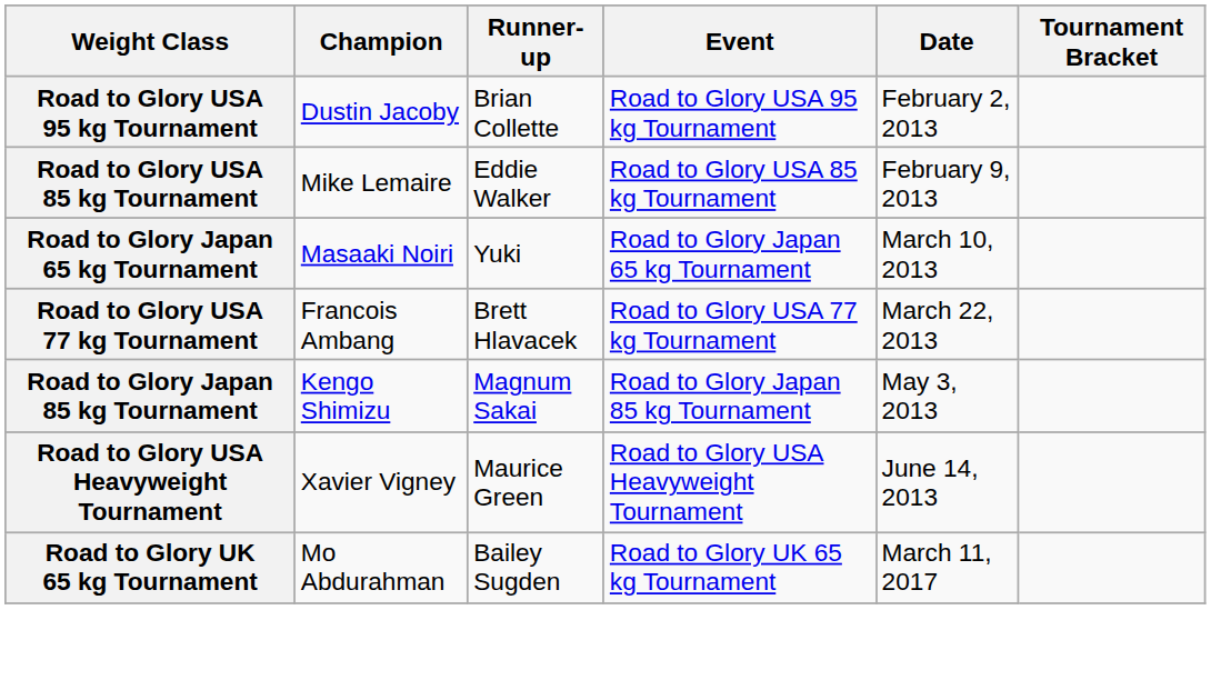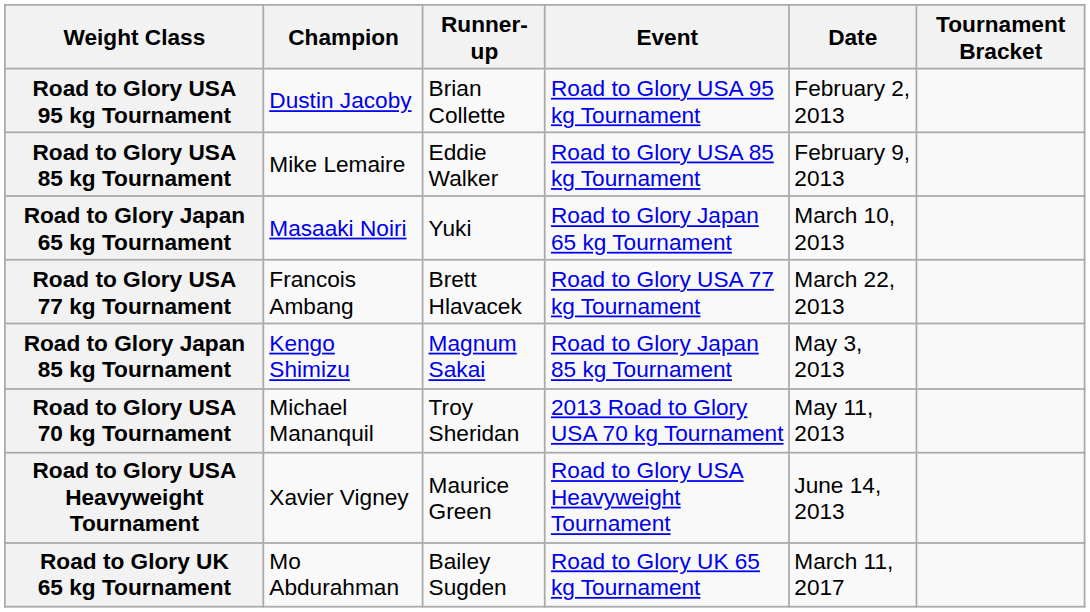+ row: Road to Glory USA 70 kg Tournament | Michael Mananquil | Troy Sheridan | 2013 Road to Glory USA 70 kg Tournament | May 11, 2013
